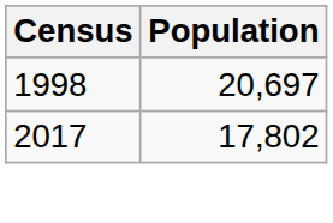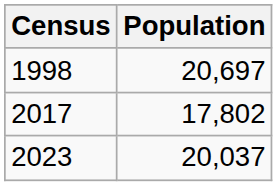+ row: 2023 | 20,037
